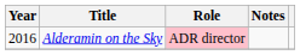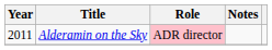Alderamin on the Sky | Year: 2016 -> 2011
